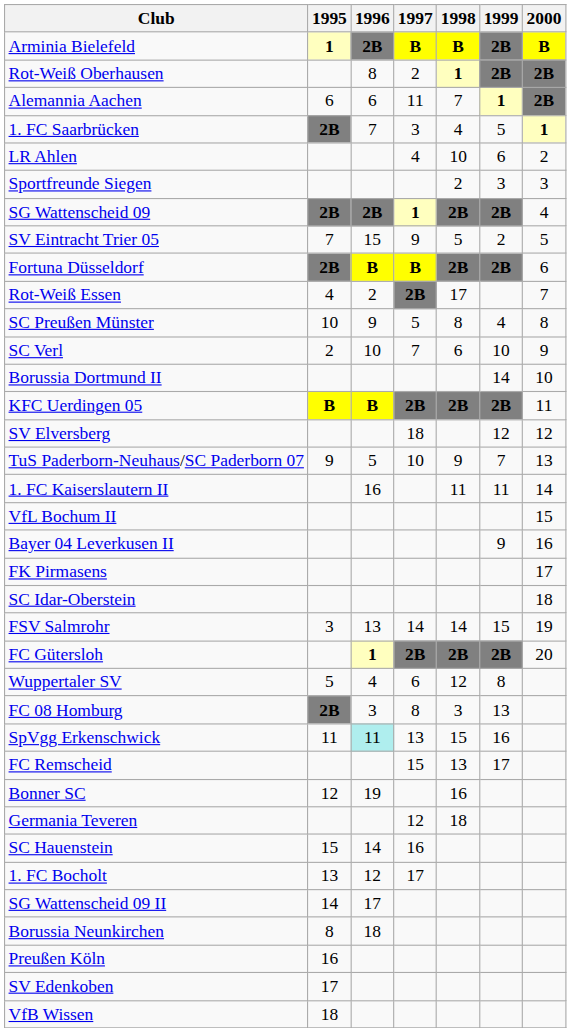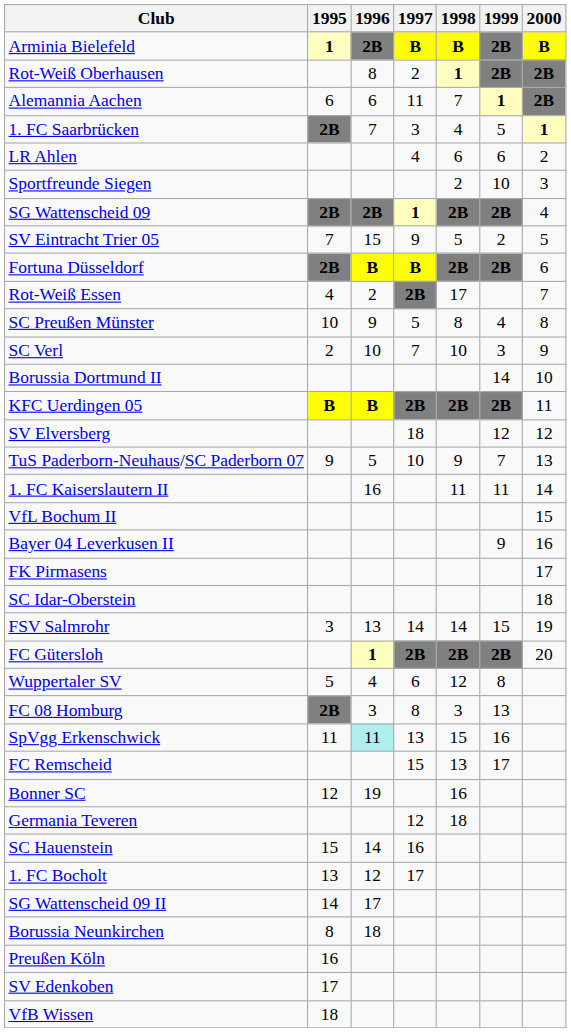LR Ahlen | 1998: 10 -> 6
Sportfreunde Siegen | 1999: 3 -> 10
SC Verl | 1998: 6 -> 10
SC Verl | 1999: 10 -> 3
